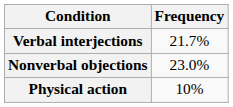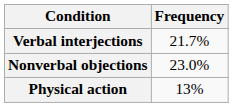Physical action | Frequency: 10% -> 13%
